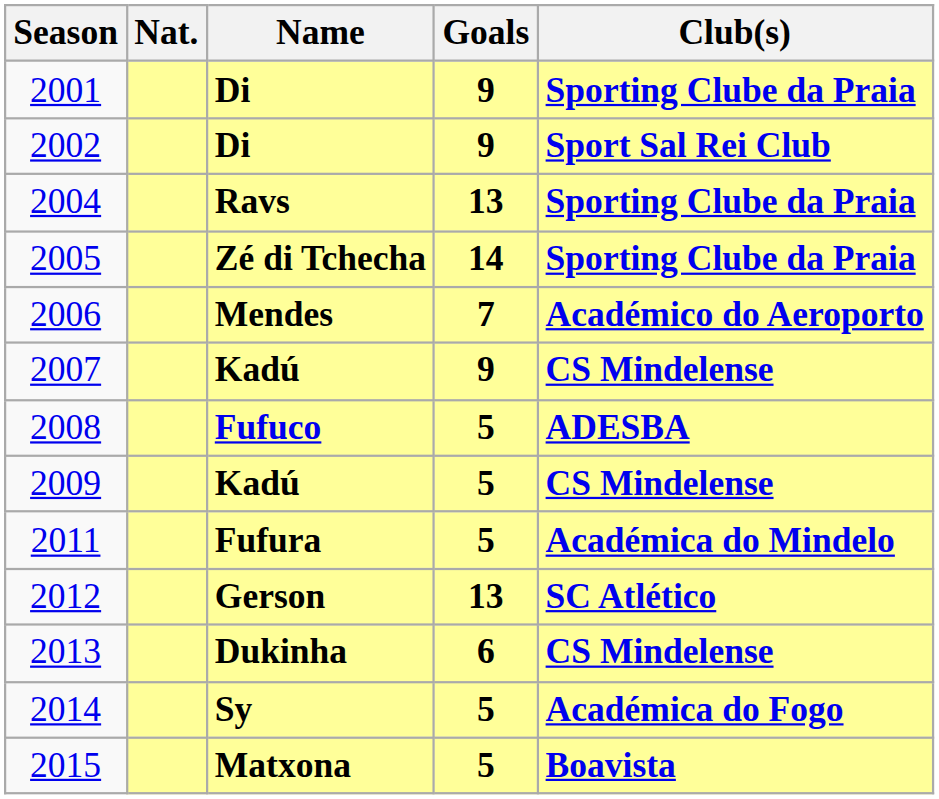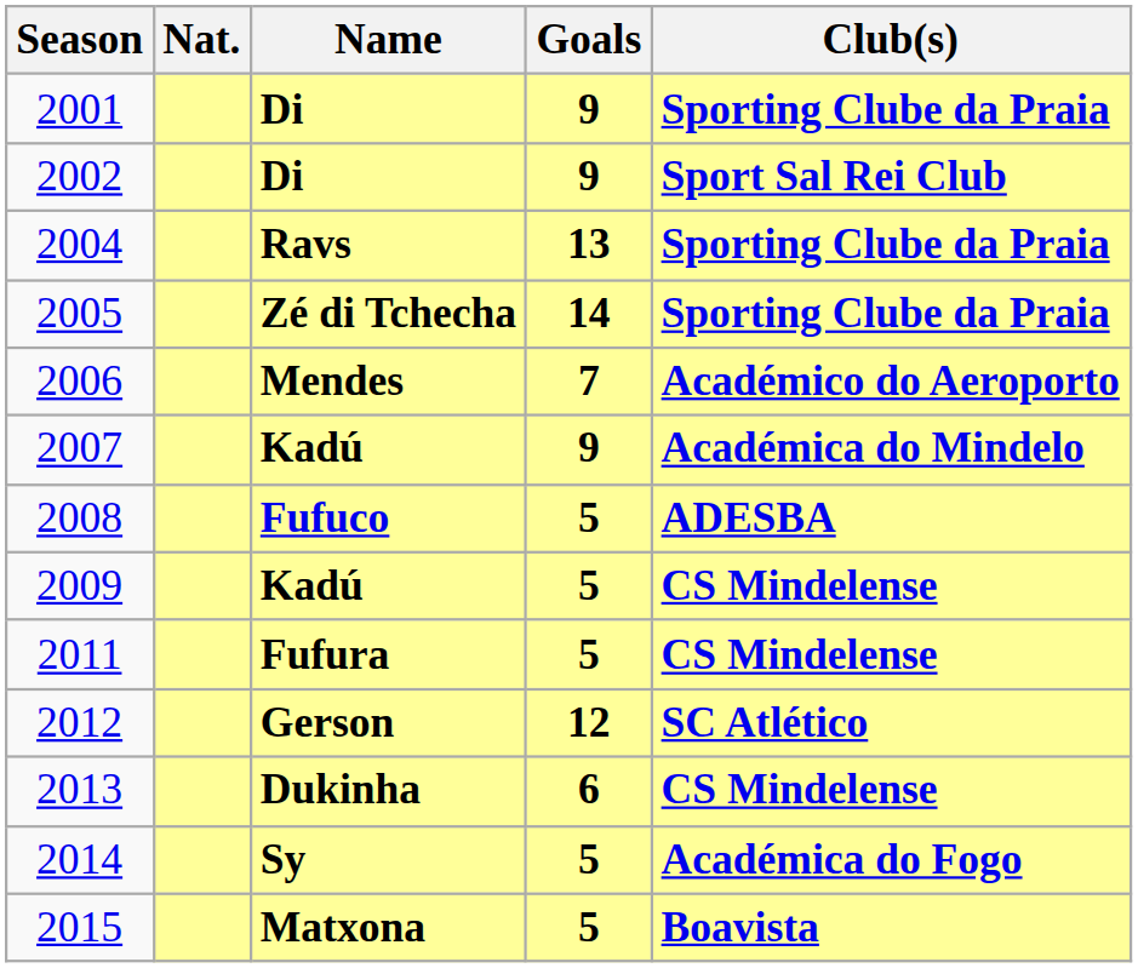2007 | Club(s): CS Mindelense -> Académica do Mindelo
2011 | Club(s): Académica do Mindelo -> CS Mindelense
2012 | Goals: 13 -> 12
